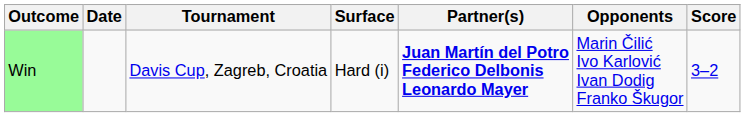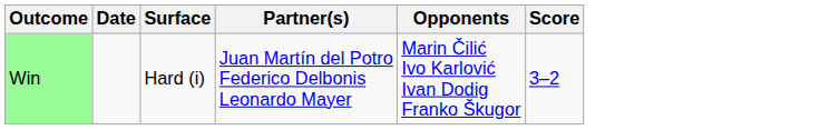- column: Tournament | Davis Cup, Zagreb, Croatia
Win | Partner(s): bold -> normal
